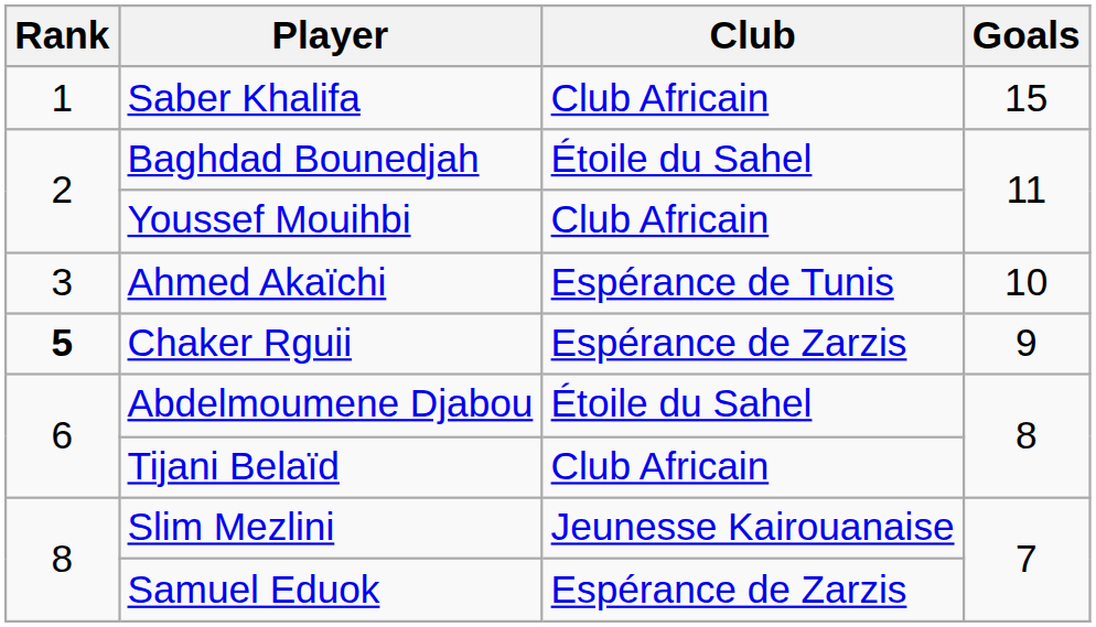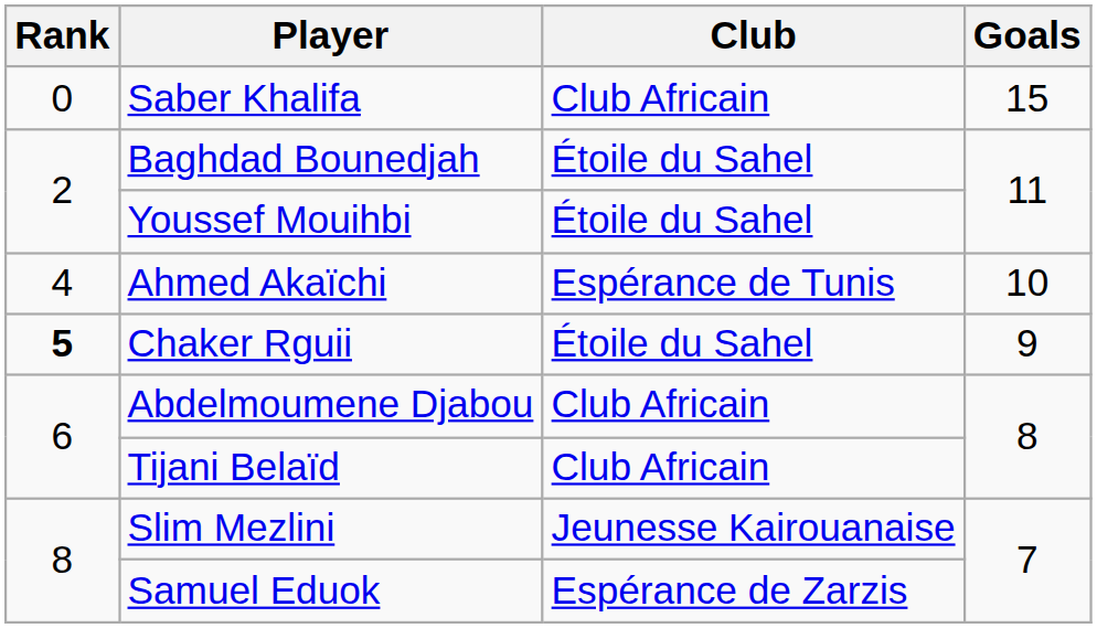Saber Khalifa | Rank: 1 -> 0
Youssef Mouihbi | Club: Club Africain -> Étoile du Sahel
Ahmed Akaïchi | Rank: 3 -> 4
Chaker Rguii | Club: Espérance de Zarzis -> Étoile du Sahel
Abdelmoumene Djabou | Club: Étoile du Sahel -> Club Africain
